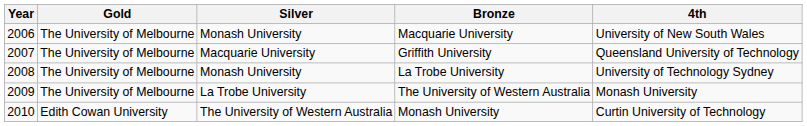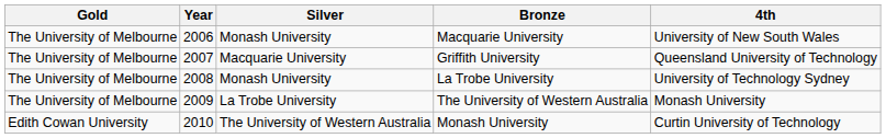columns swapped: Year <-> Gold
